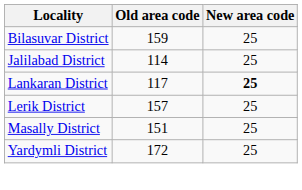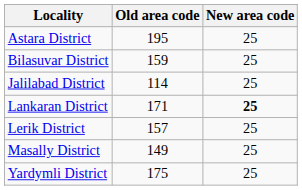+ row: Astara District | 195 | 25
Lankaran District | Old area code: 117 -> 171
Masally District | Old area code: 151 -> 149
Yardymli District | Old area code: 172 -> 175
